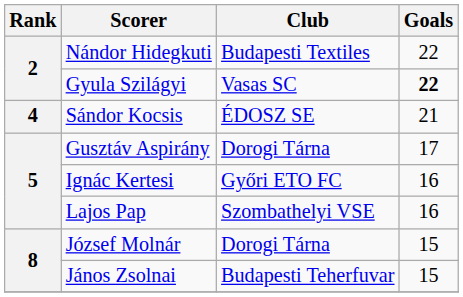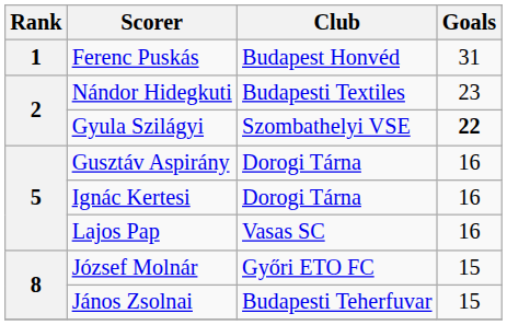+ row: 1 | Ferenc Puskás | Budapest Honvéd | 31
Nándor Hidegkuti | Goals: 22 -> 23
Gyula Szilágyi | Club: Vasas SC -> Szombathelyi VSE
- row: 4 | Sándor Kocsis | ÉDOSZ SE | 21
Gusztáv Aspirány | Goals: 17 -> 16
Ignác Kertesi | Club: Győri ETO FC -> Dorogi Tárna
Lajos Pap | Club: Szombathelyi VSE -> Vasas SC
József Molnár | Club: Dorogi Tárna -> Győri ETO FC
